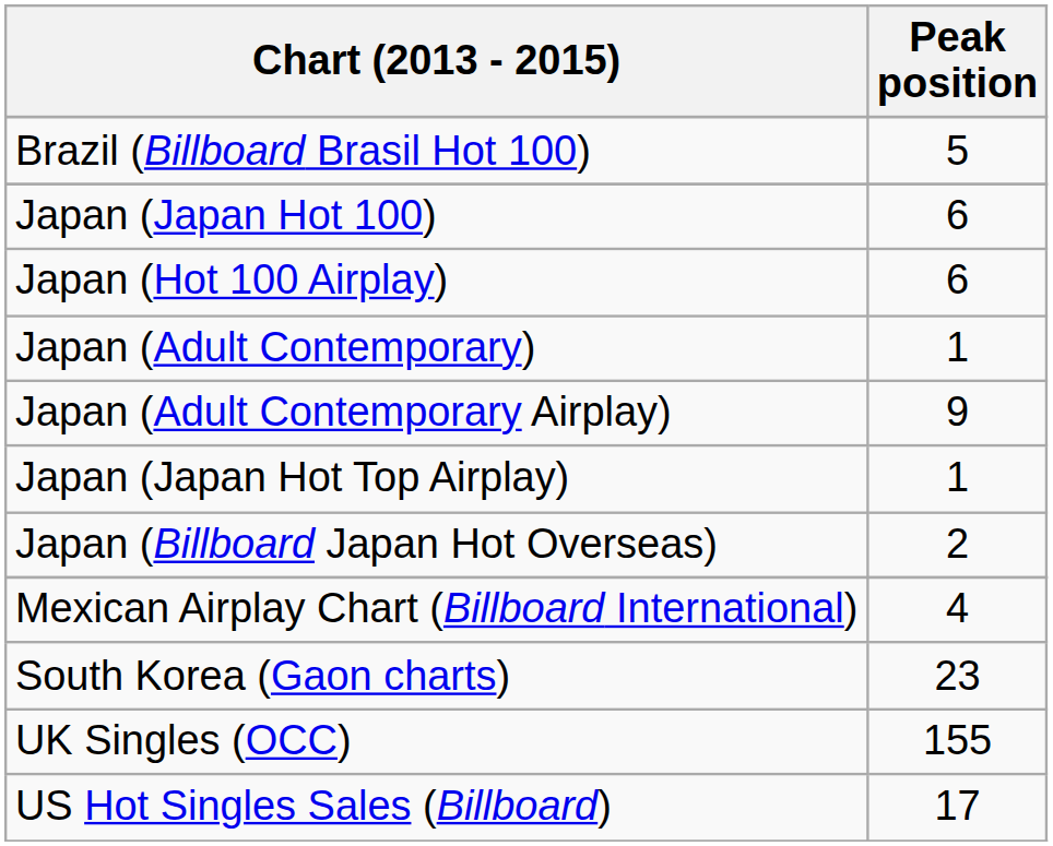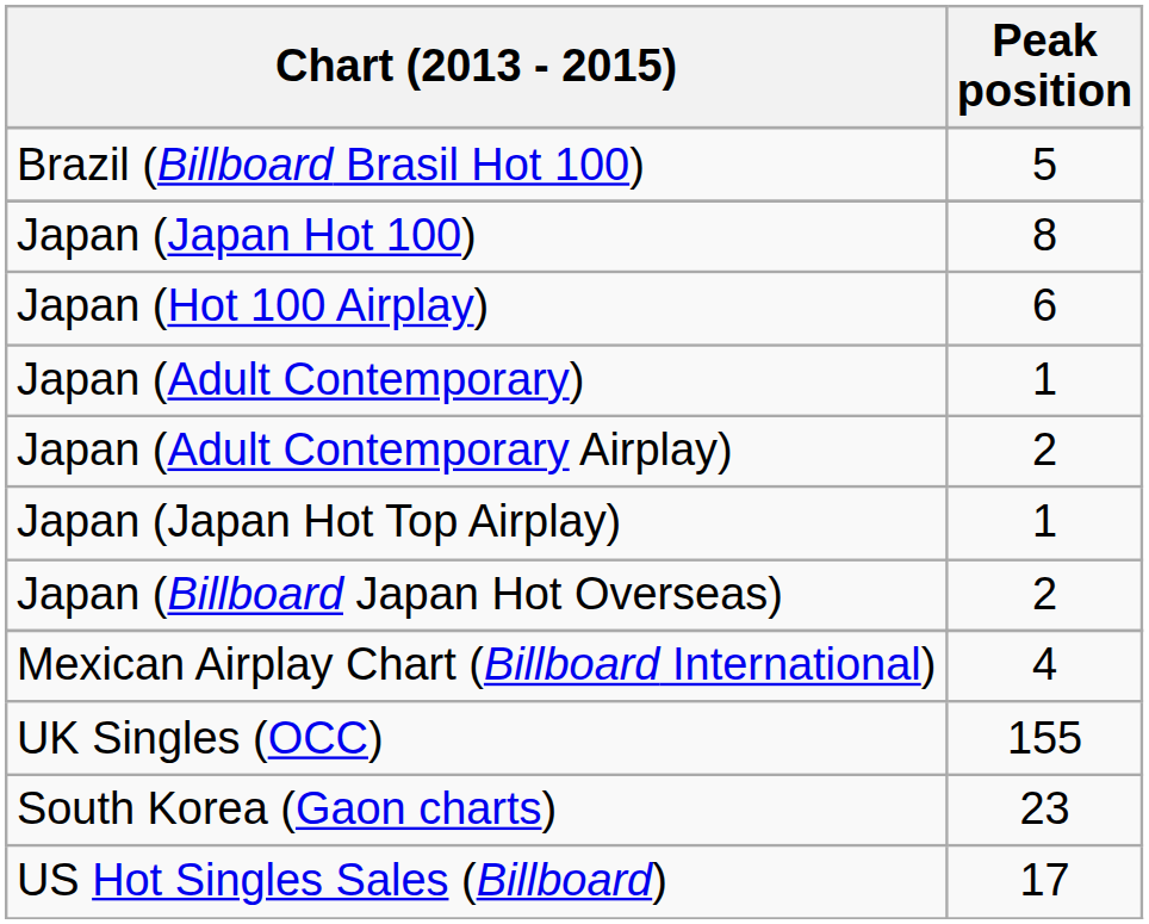Japan (Japan Hot 100) | Peak position: 6 -> 8
Japan (Adult Contemporary Airplay) | Peak position: 9 -> 2
rows swapped: South Korea (Gaon charts) <-> UK Singles (OCC)
